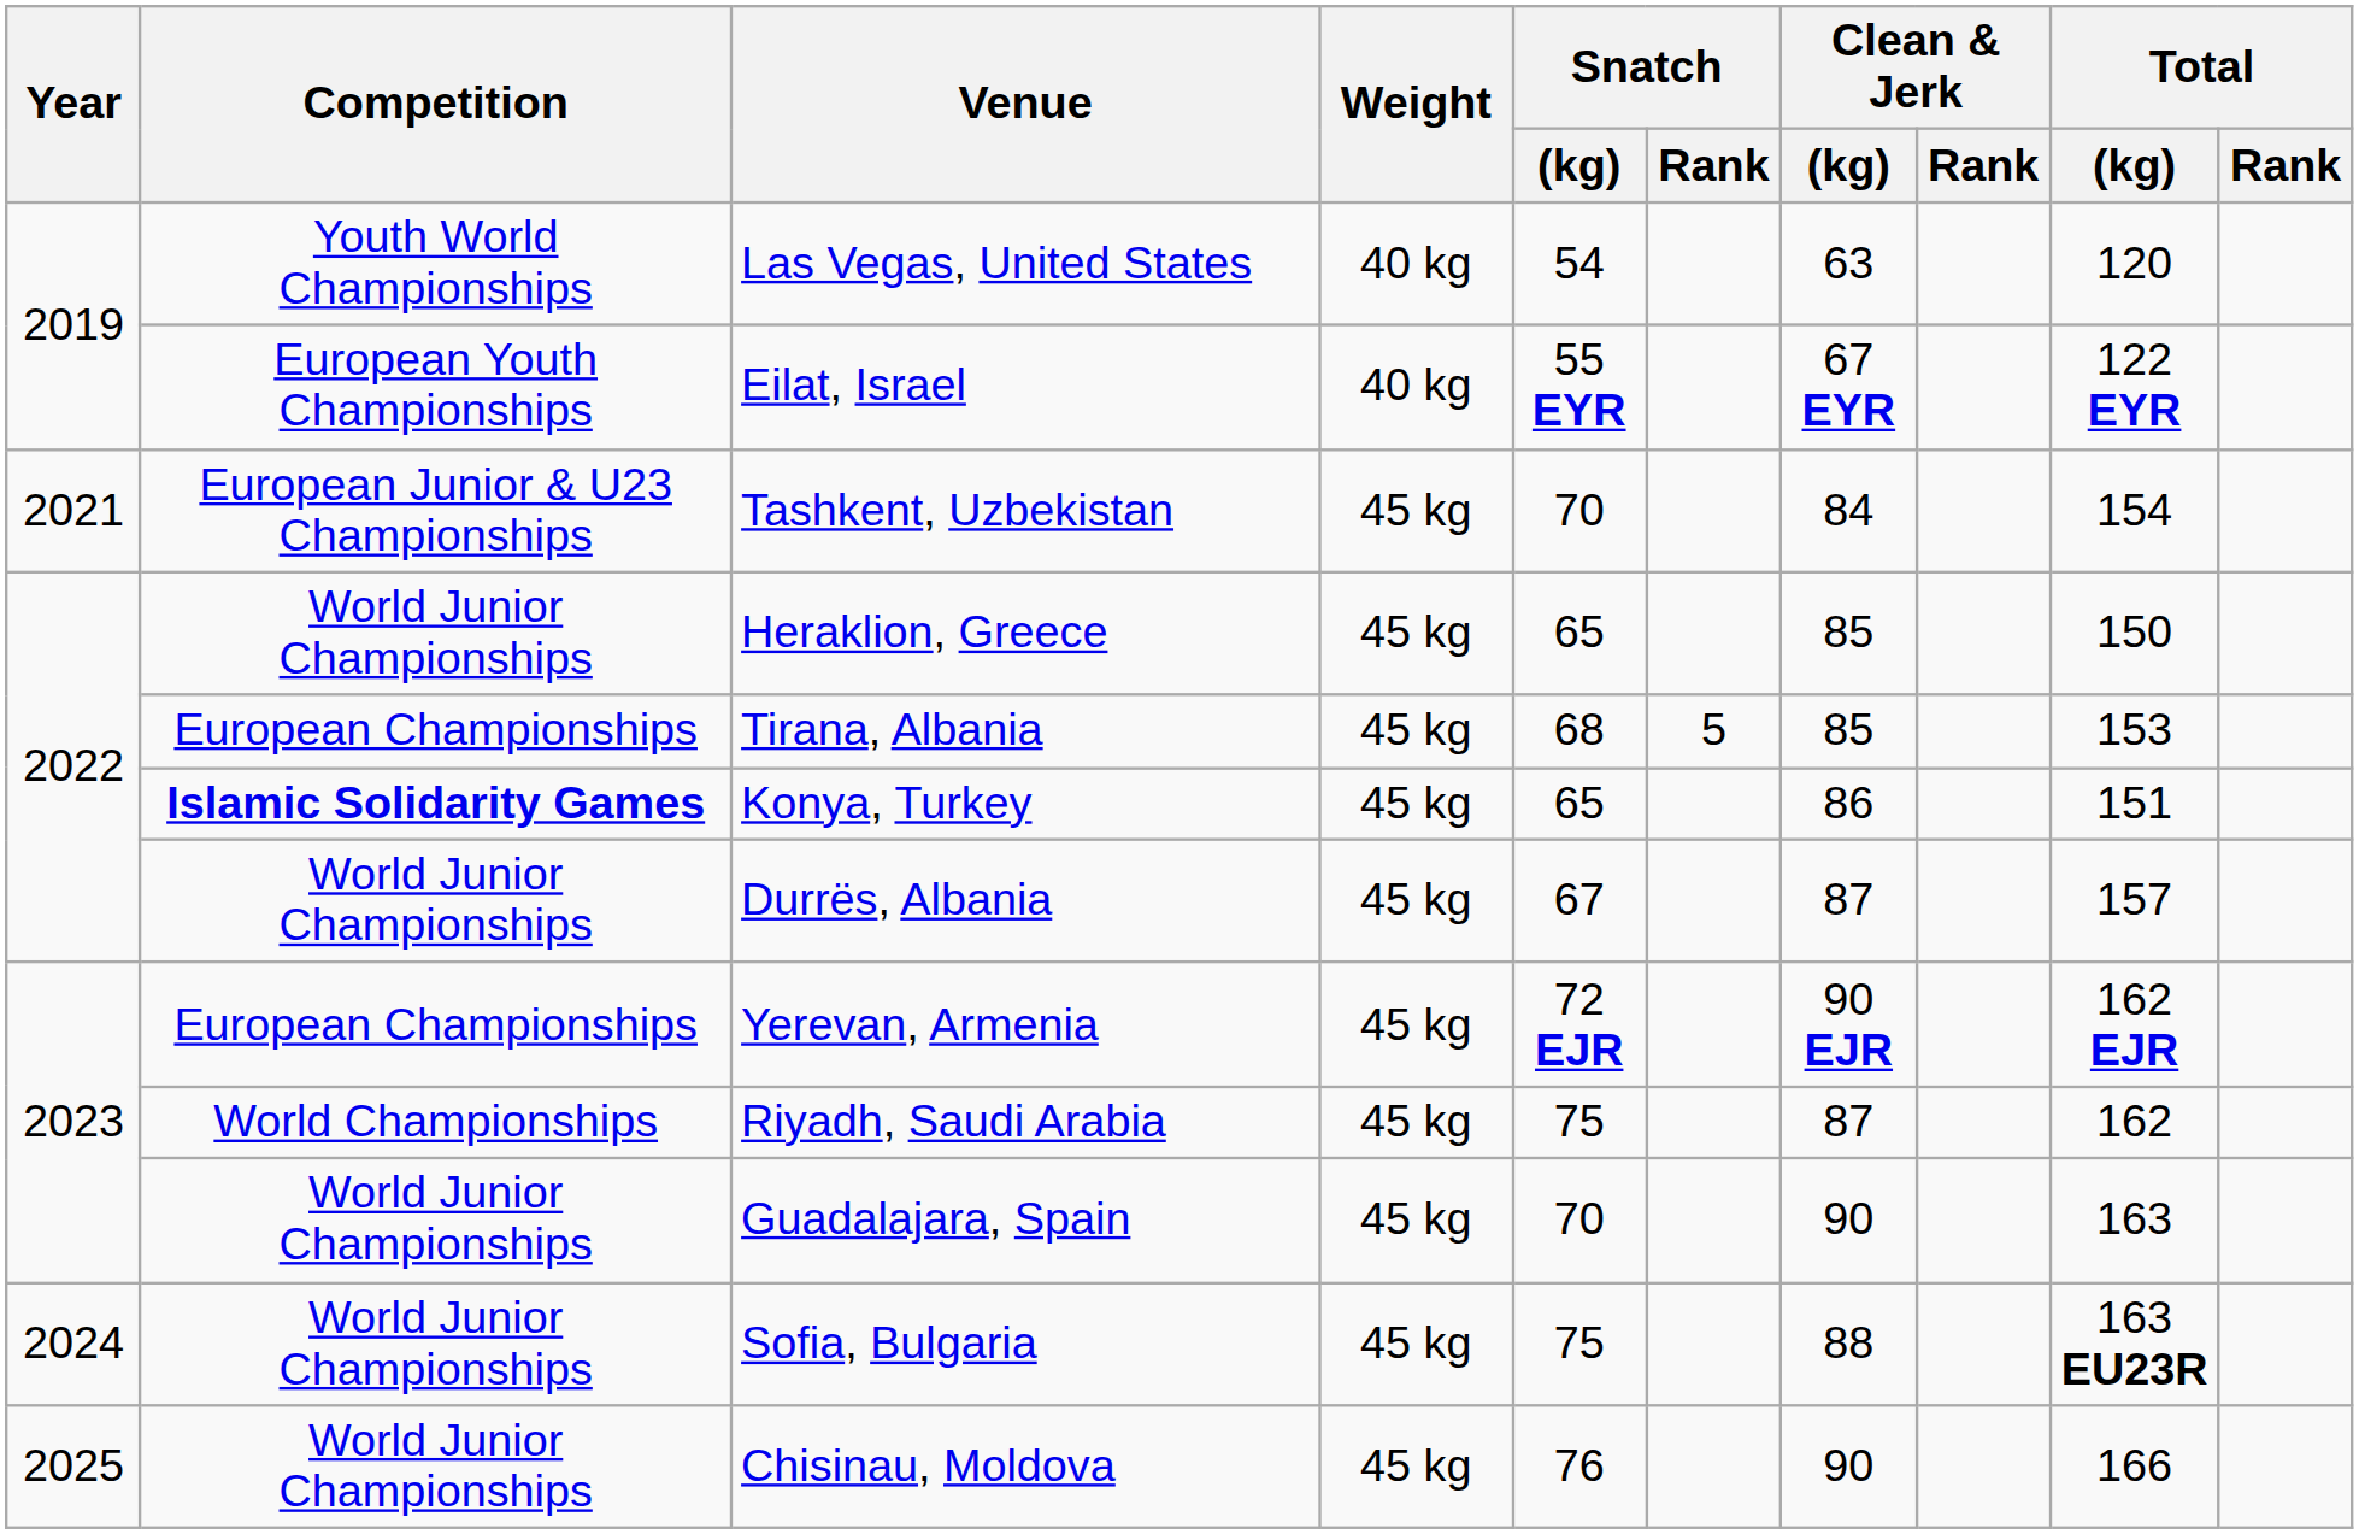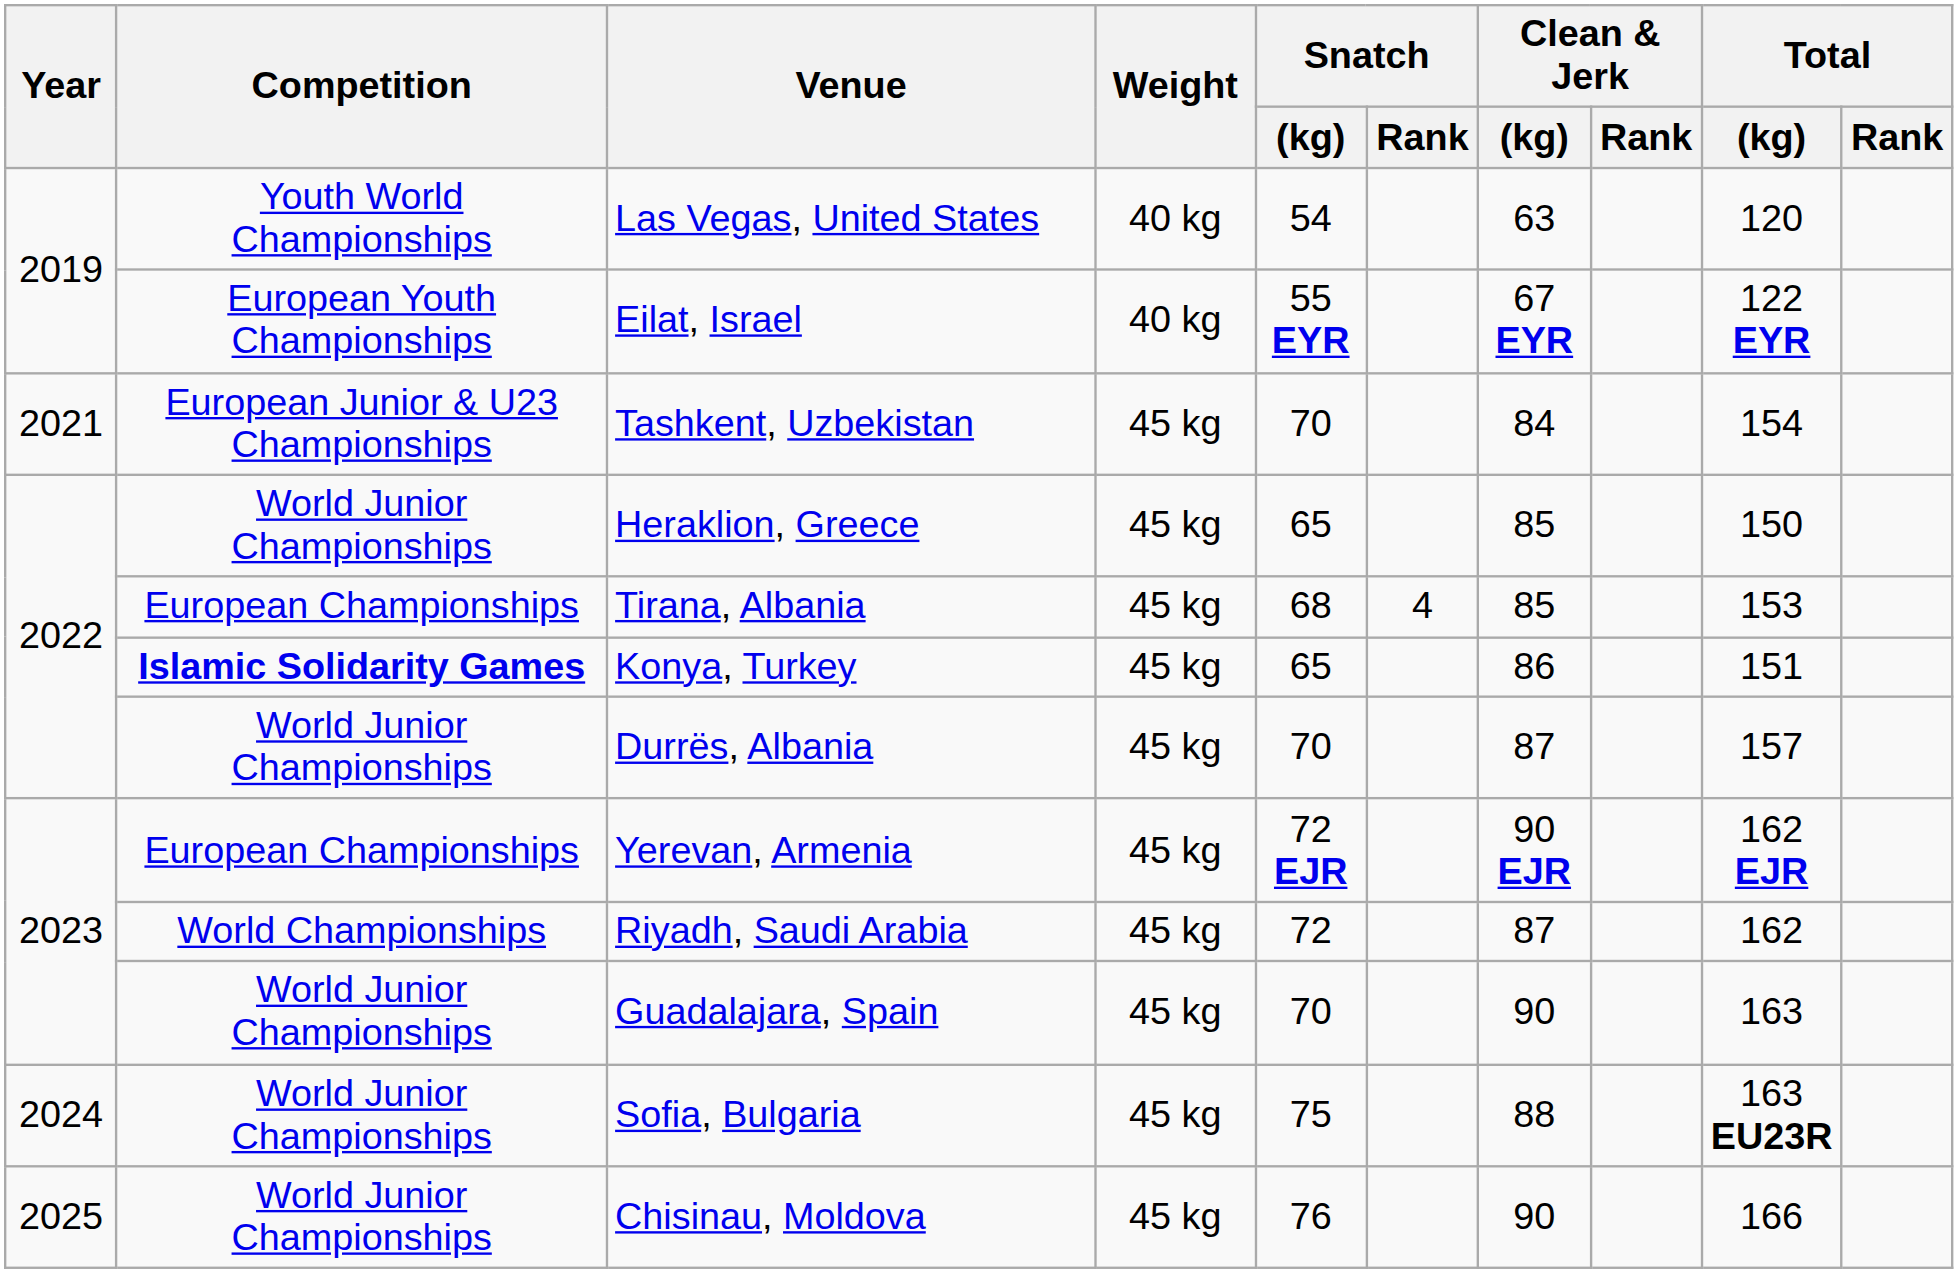Tirana, Albania | Snatch / Rank: 5 -> 4
Durrës, Albania | Snatch / (kg): 67 -> 70
Riyadh, Saudi Arabia | Snatch / (kg): 75 -> 72
